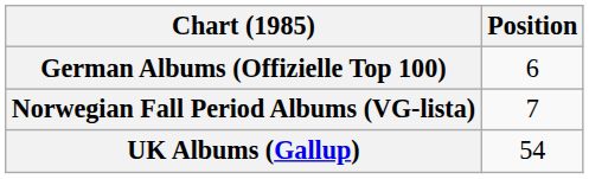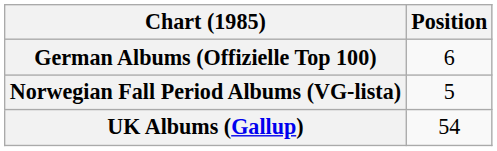Norwegian Fall Period Albums (VG-lista) | Position: 7 -> 5
